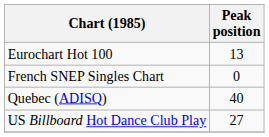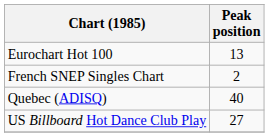French SNEP Singles Chart | Peak position: 0 -> 2
